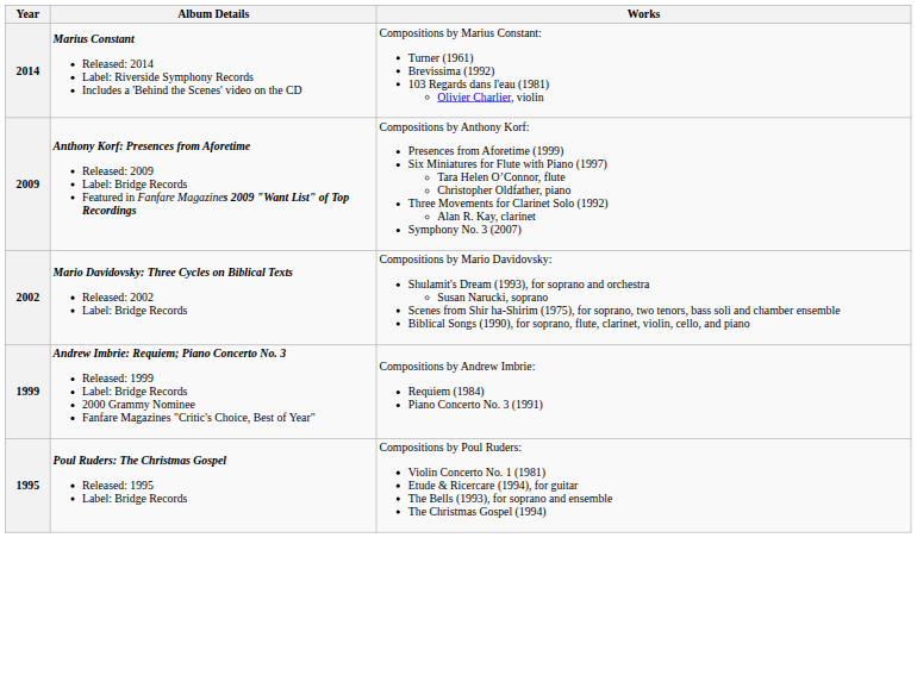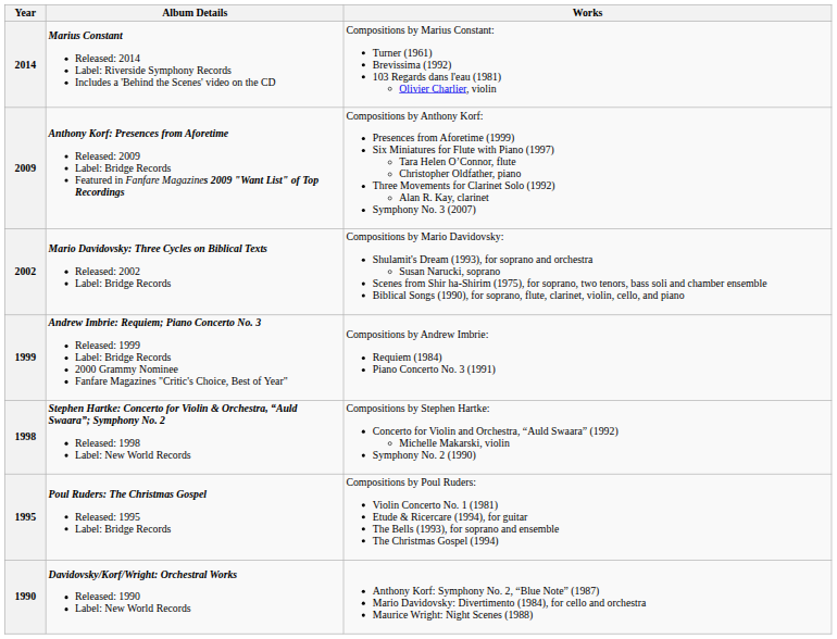+ row: 1998 | Stephen Hartke: Concerto for Violin & Orchestra, “Auld Swaara”; Symphony No. 2 Released: 1998 Label: New World Records | Compositions by Stephen Hartke: Concerto for Violin and Orchestra, “Auld Swaara” (1992) Michelle Makarski, violin Symphony No. 2 (1990)
+ row: 1990 | Davidovsky/Korf/Wright: Orchestral Works Released: 1990 Label: New World Records | Anthony Korf: Symphony No. 2, “Blue Note” (1987) Mario Davidovsky: Divertimento (1984), for cello and orchestra Maurice Wright: Night Scenes (1988)
